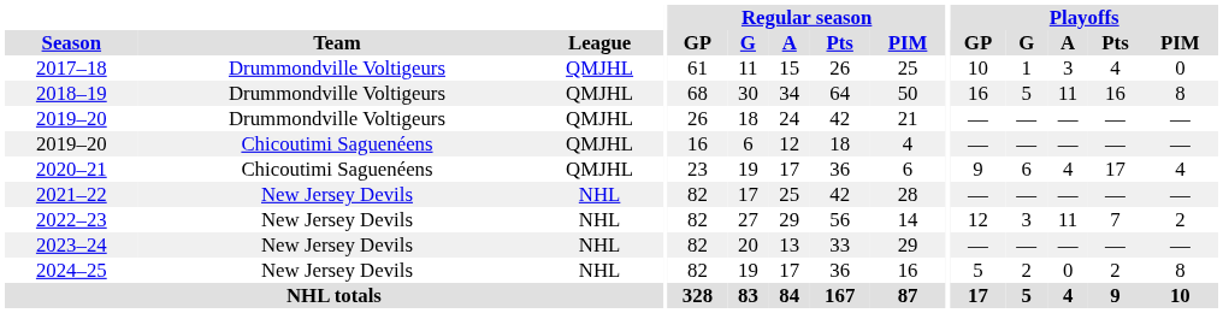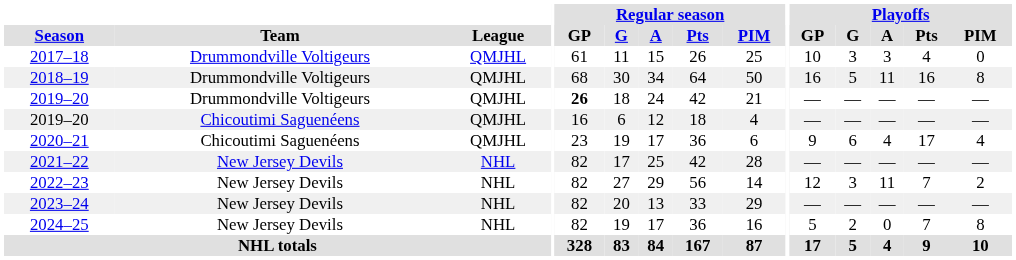2017–18 | Playoffs / G: 1 -> 3
2019–20 / Drummondville Voltigeurs | Regular season / GP: normal -> bold
2024–25 | Playoffs / Pts: 2 -> 7
